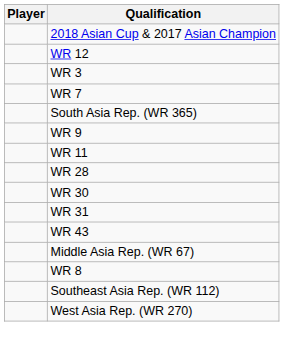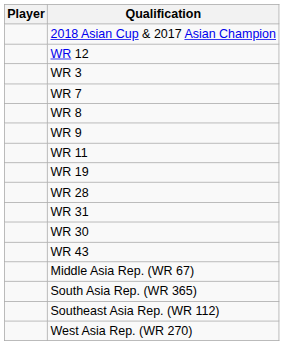rows swapped: WR 8 <-> South Asia Rep. (WR 365)
+ row: WR 19
rows swapped: WR 30 <-> WR 31
